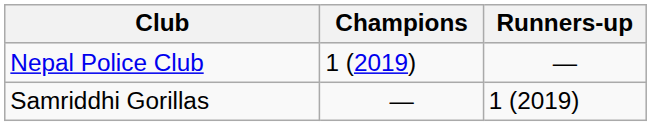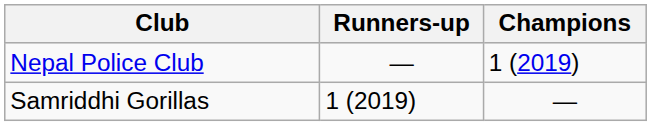columns swapped: Champions <-> Runners-up
